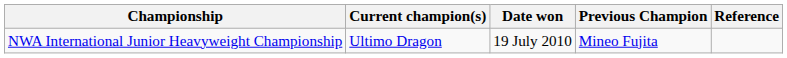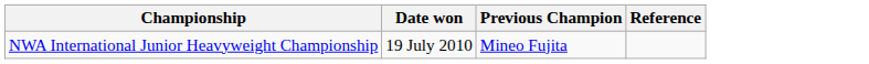- column: Current champion(s) | Ultimo Dragon
